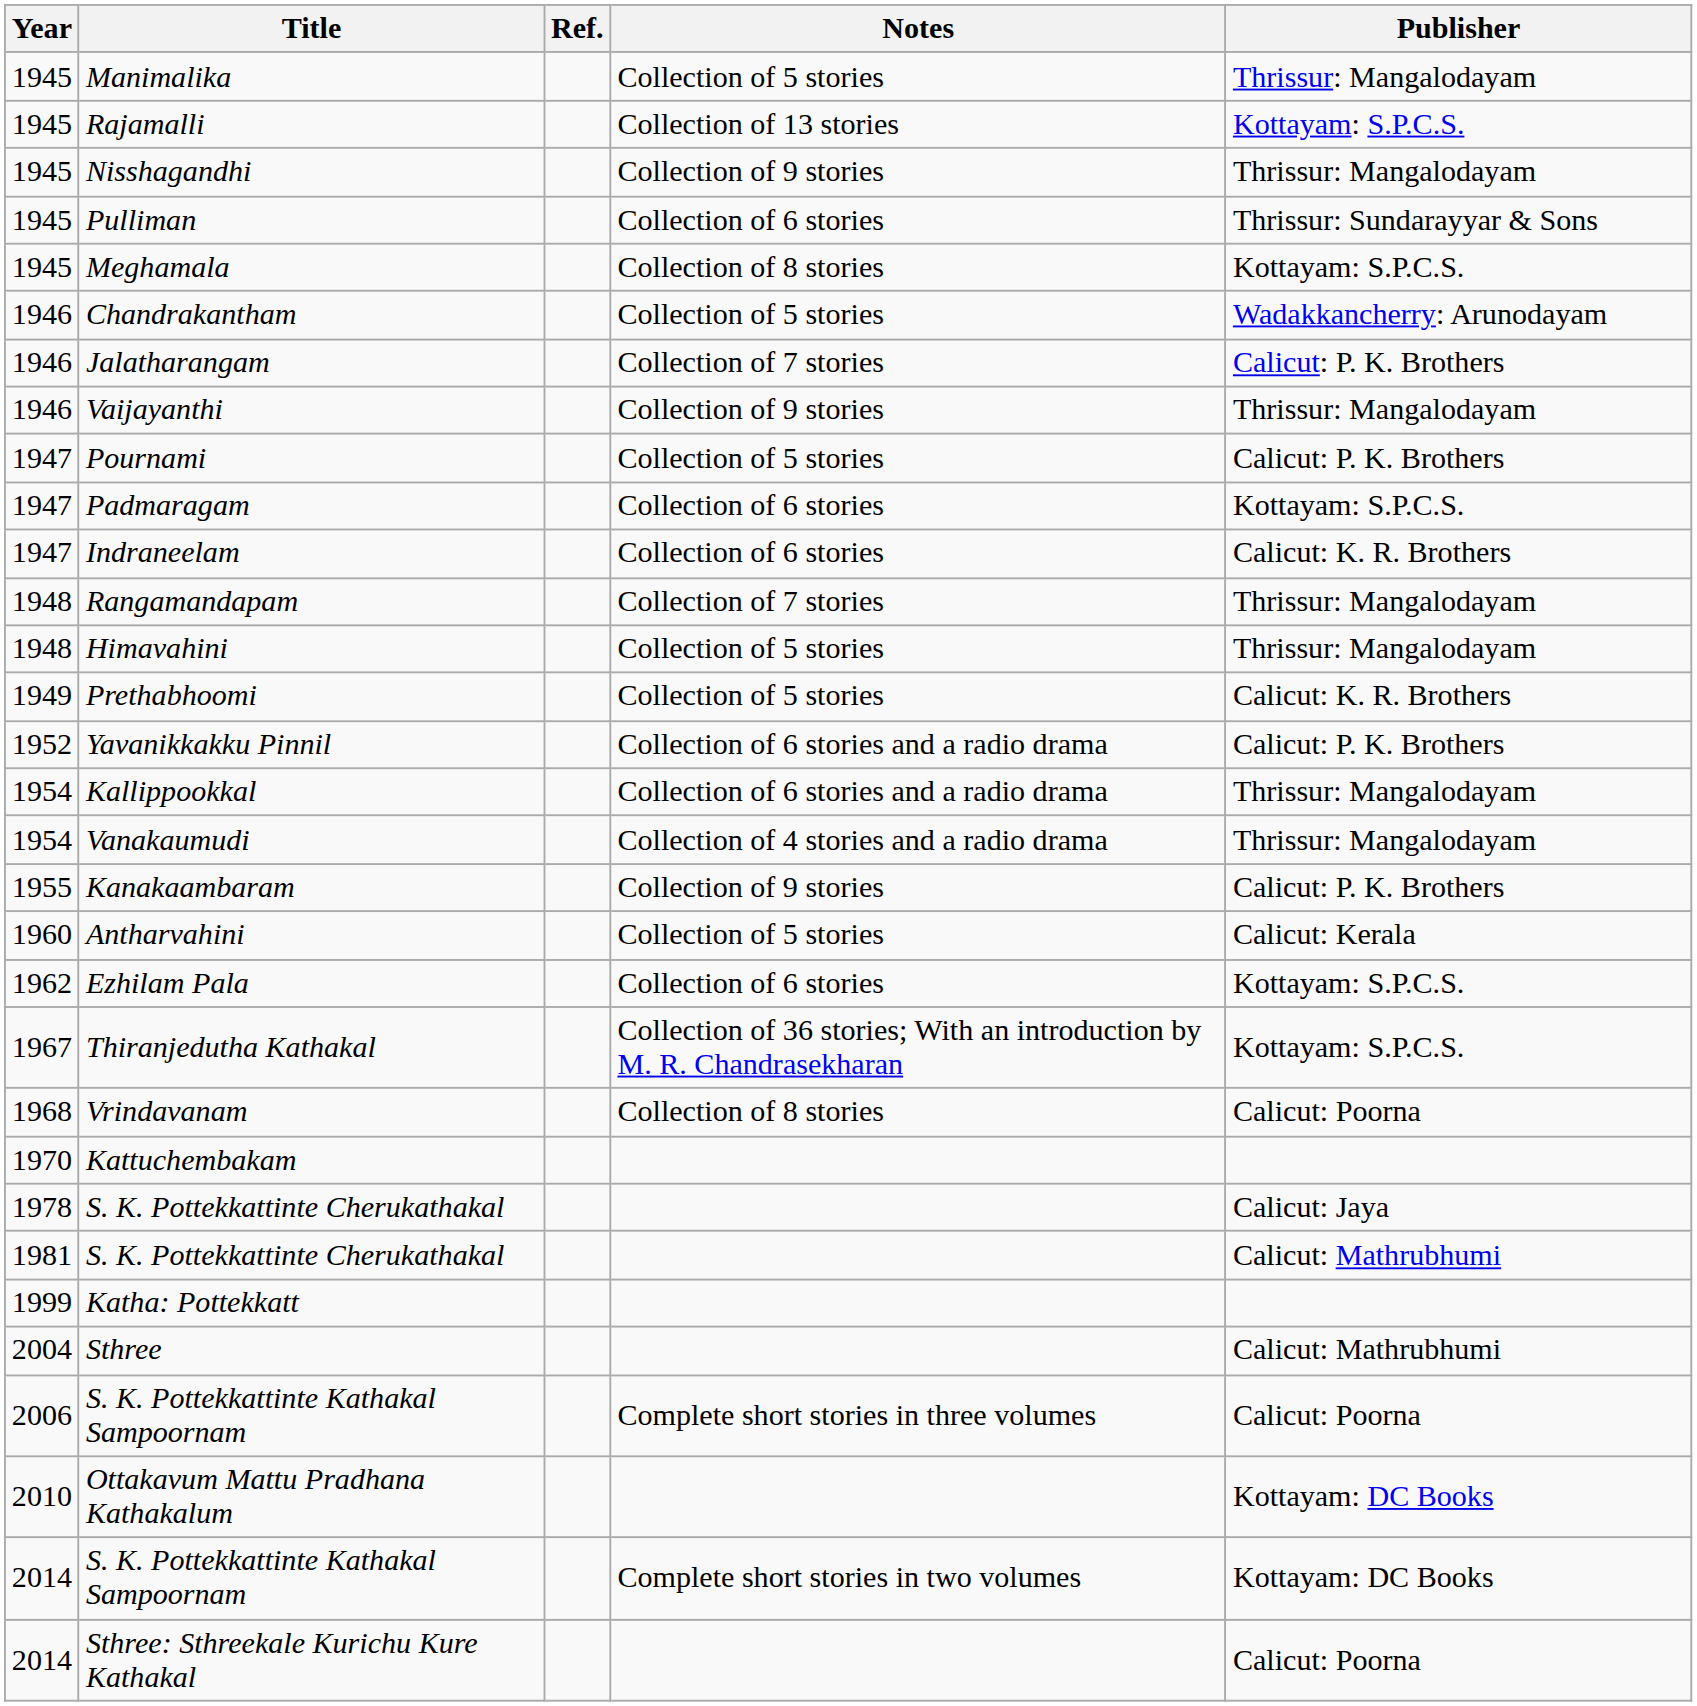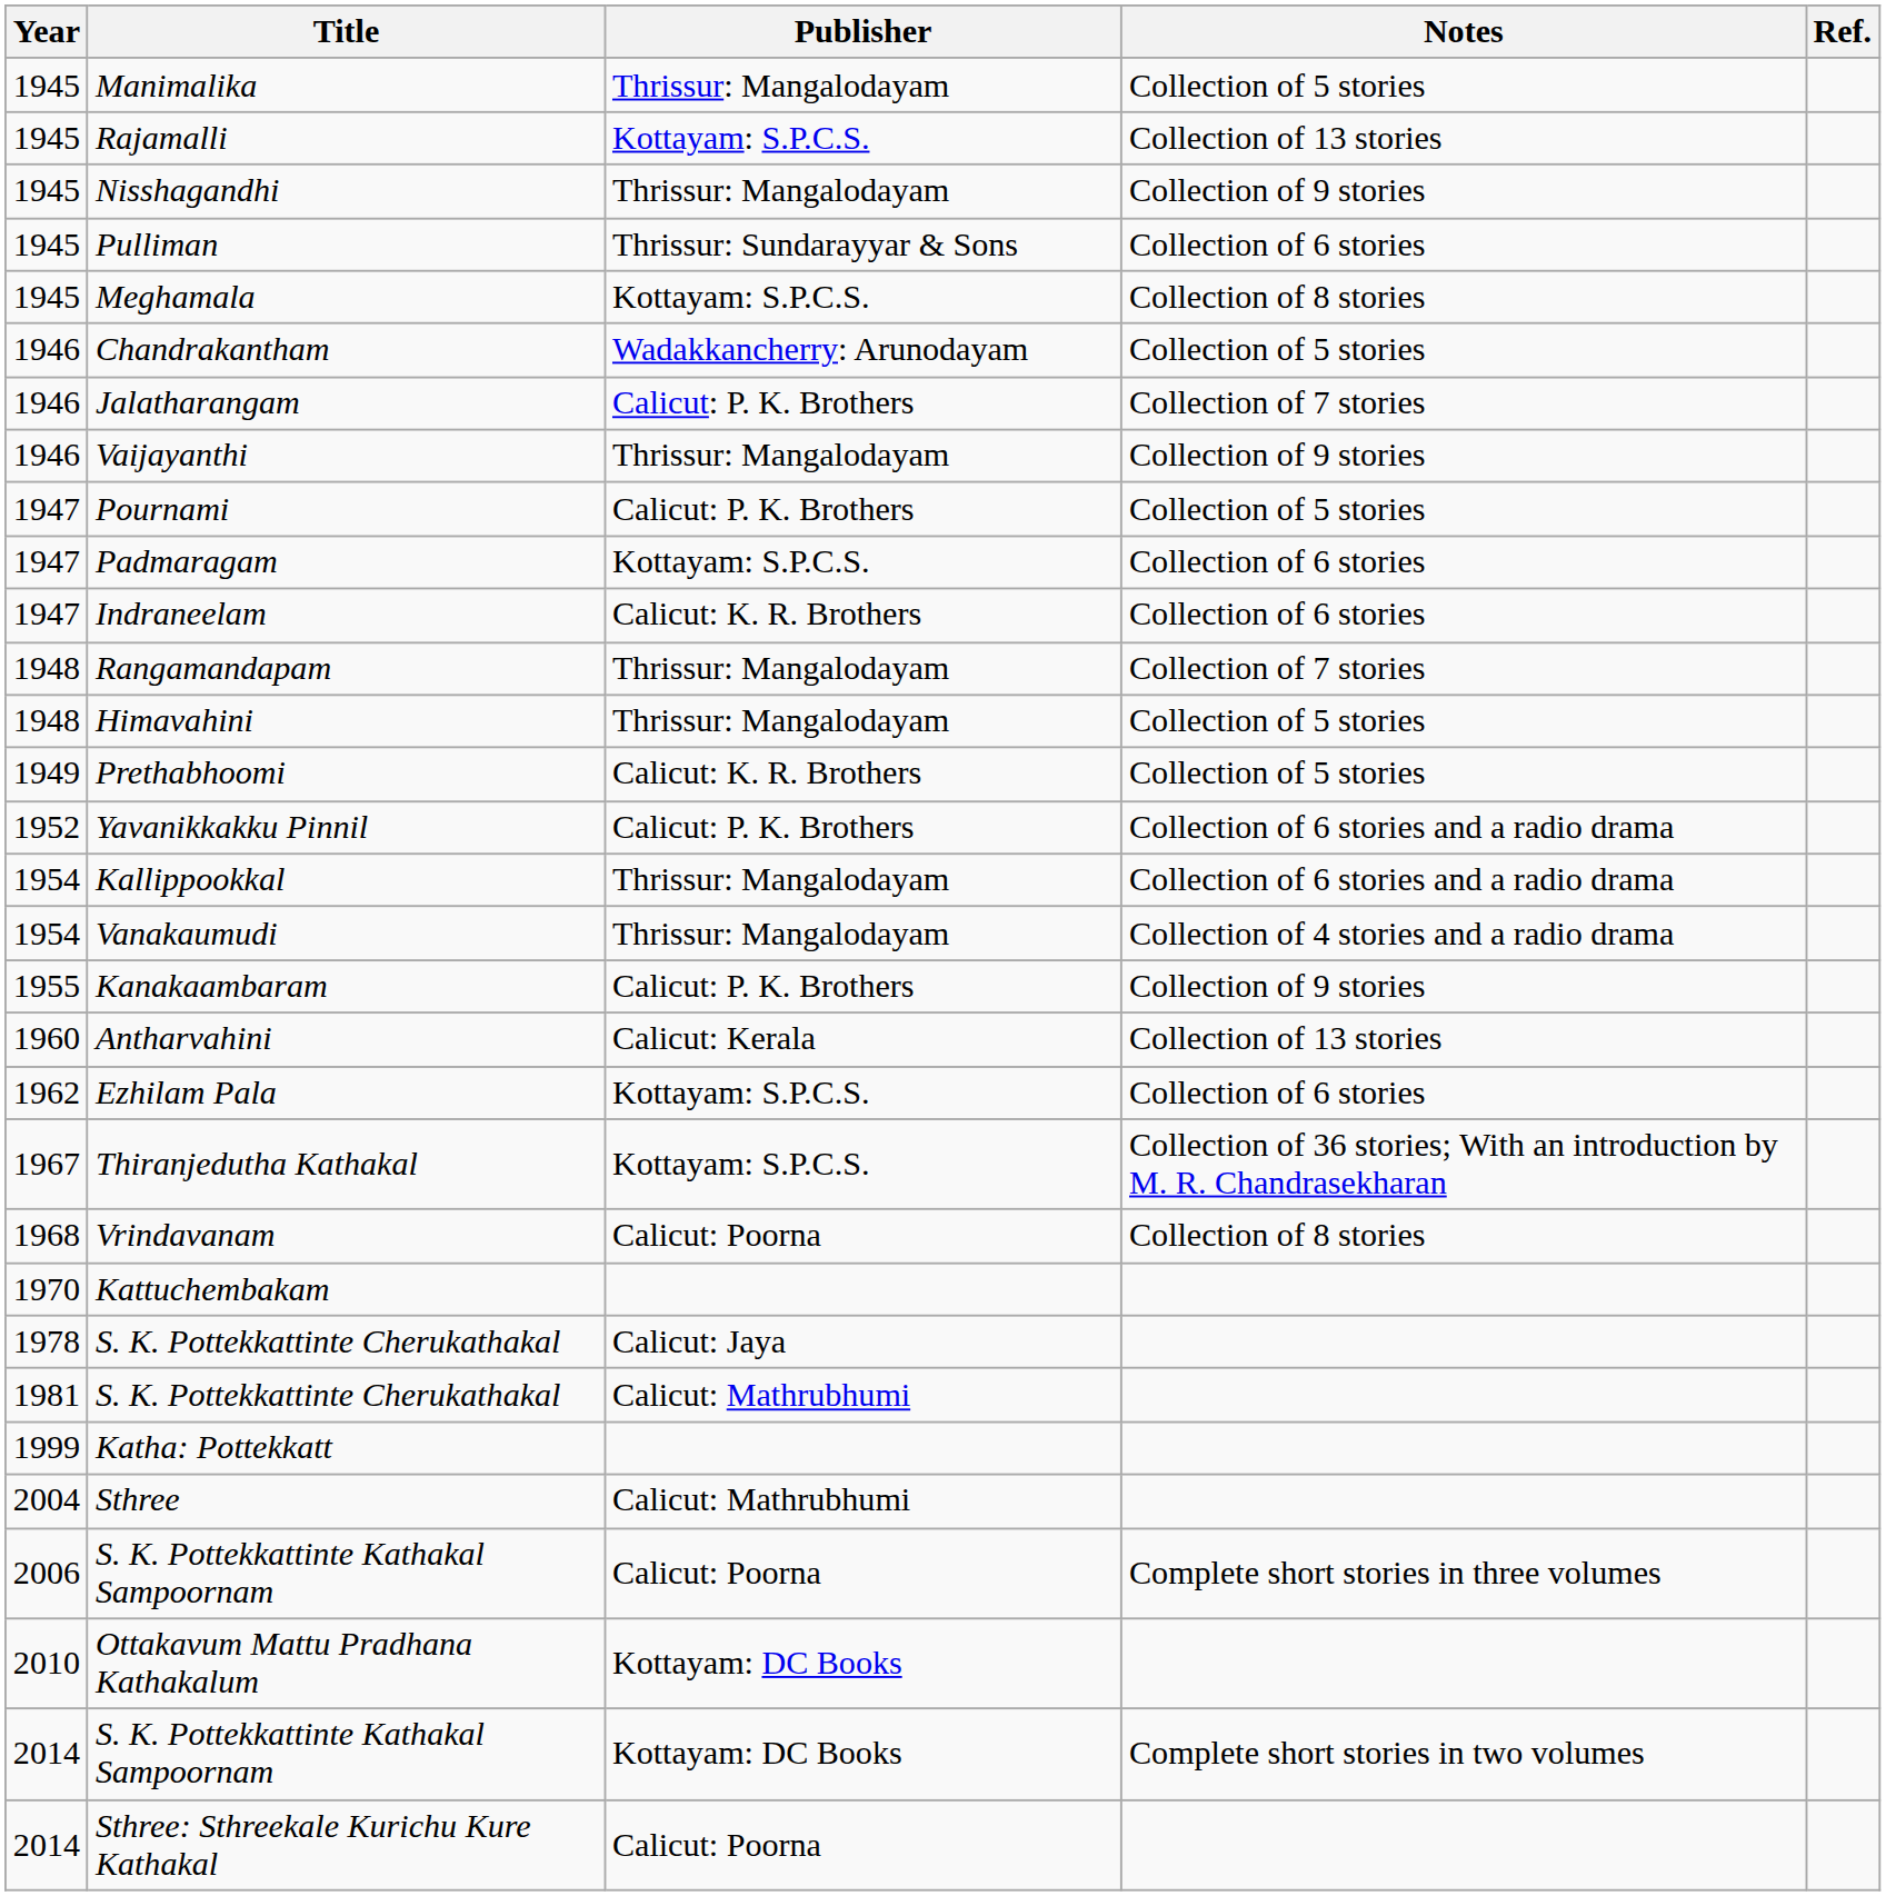columns swapped: Publisher <-> Ref.
Antharvahini | Notes: Collection of 5 stories -> Collection of 13 stories
